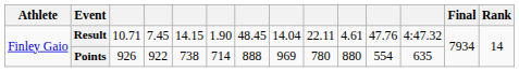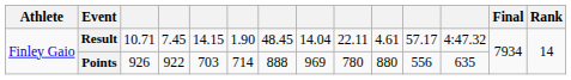Result | column 11: 47.76 -> 57.17
Points | column 5: 738 -> 703
Points | column 11: 554 -> 556
